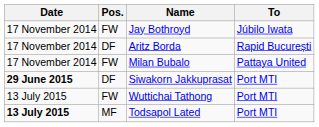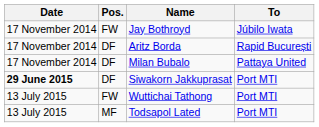Milan Bubalo | Pos.: FW -> DF
Todsapol Lated | Date: bold -> normal
